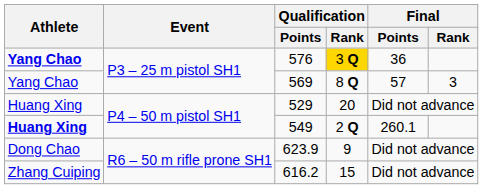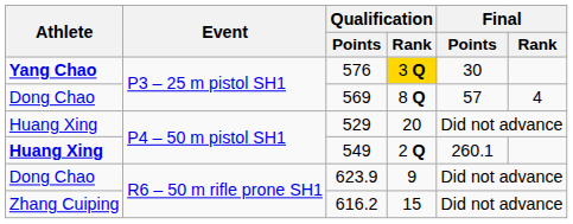576 | Final / Points: 36 -> 30
569 | Athlete: Yang Chao -> Dong Chao
569 | Final / Rank: 3 -> 4
